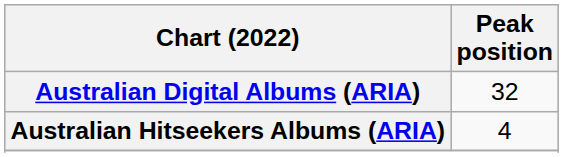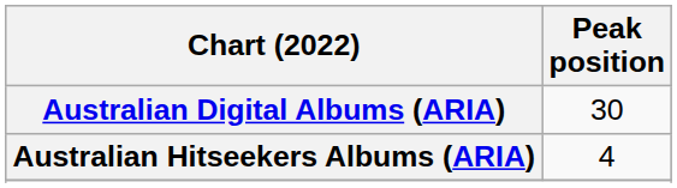Australian Digital Albums (ARIA) | Peak position: 32 -> 30
